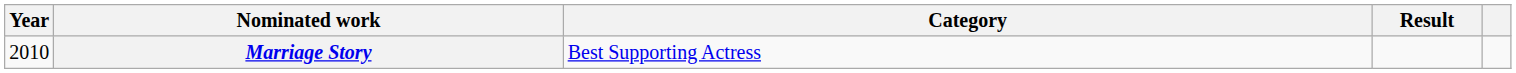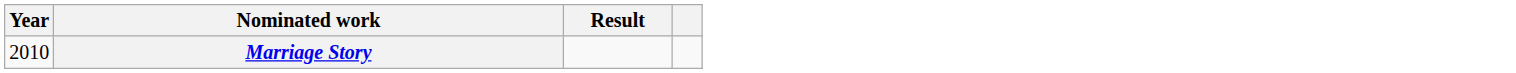- column: Category | Best Supporting Actress
